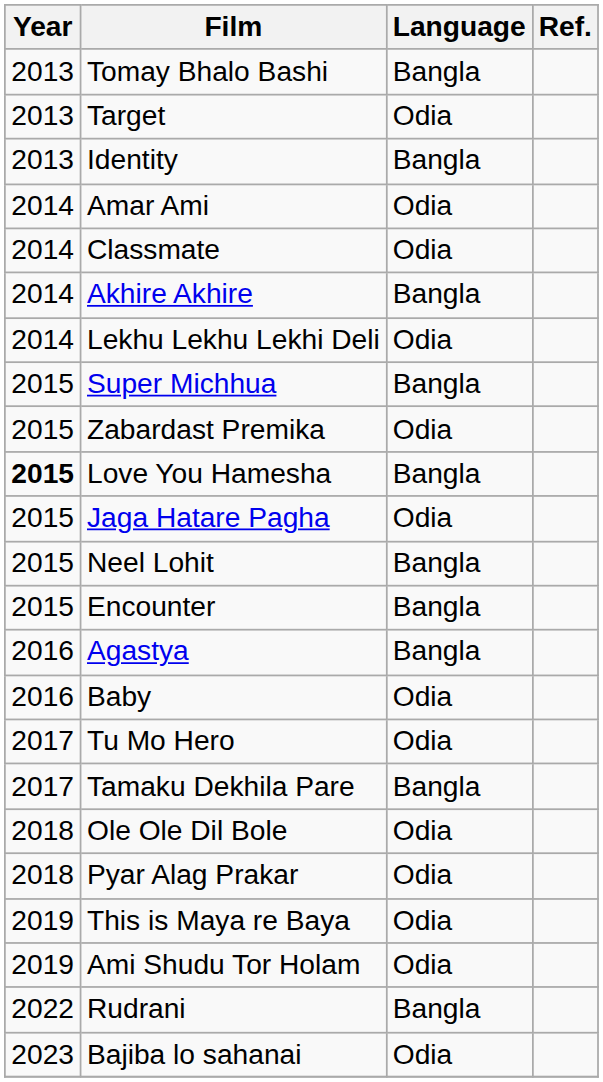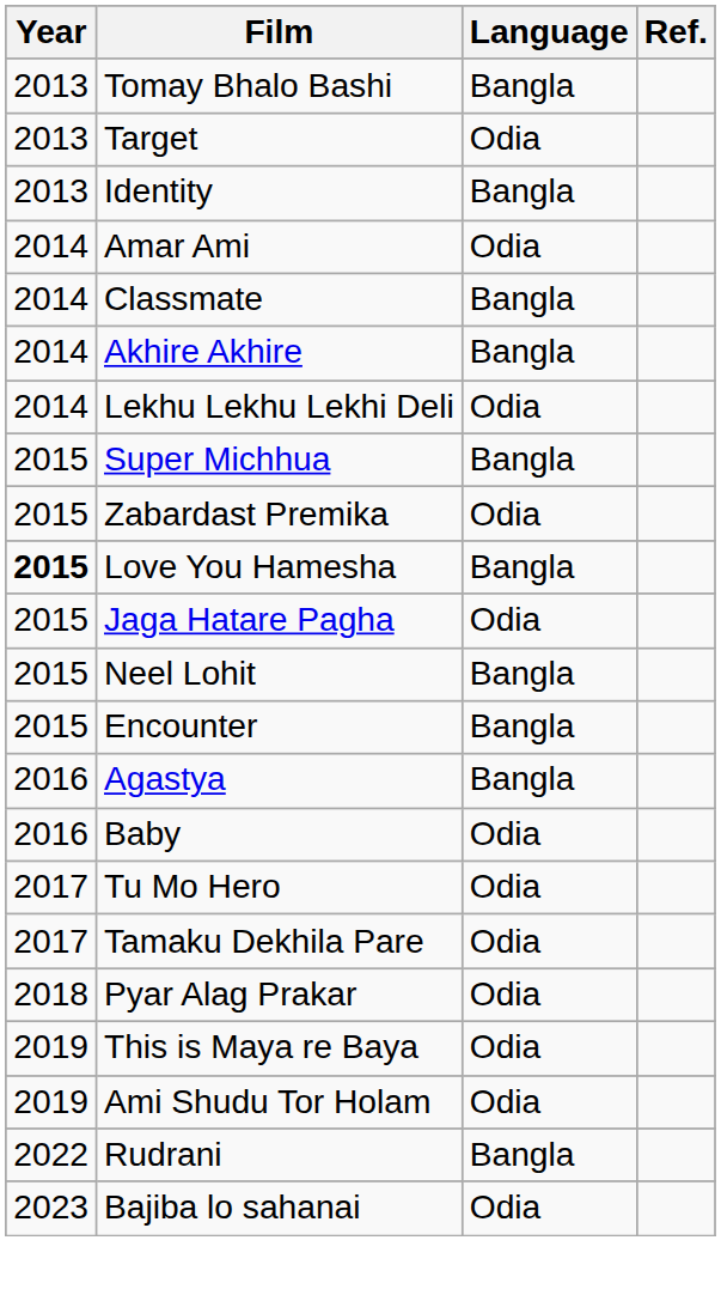Classmate | Language: Odia -> Bangla
Tamaku Dekhila Pare | Language: Bangla -> Odia
- row: 2018 | Ole Ole Dil Bole | Odia
